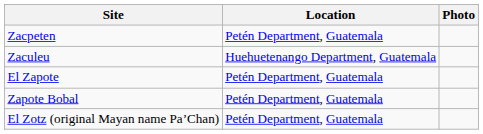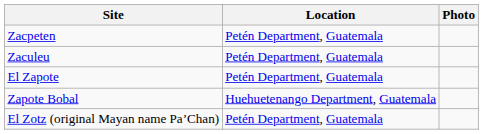Zaculeu | Location: Huehuetenango Department, Guatemala -> Petén Department, Guatemala
Zapote Bobal | Location: Petén Department, Guatemala -> Huehuetenango Department, Guatemala
